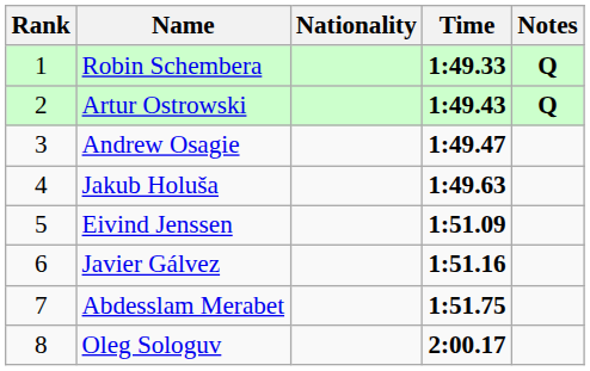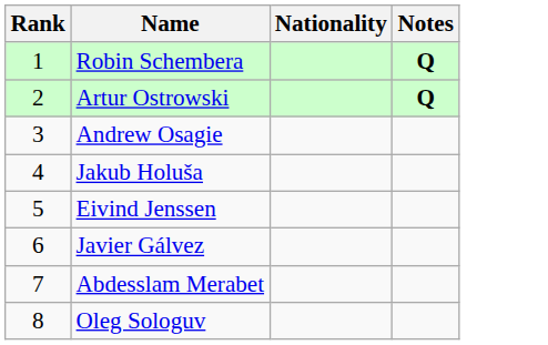- column: Time | 1:49.33 | 1:49.43 | 1:49.47 | 1:49.63 | 1:51.09 | 1:51.16 | 1:51.75 | 2:00.17
